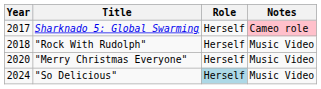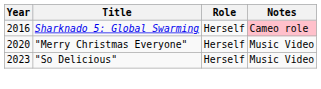Sharknado 5: Global Swarming | Year: 2017 -> 2016
- row: 2018 | "Rock With Rudolph" | Herself | Music Video
"So Delicious" | Year: 2024 -> 2023
"So Delicious" | Role: lightblue background -> no background
